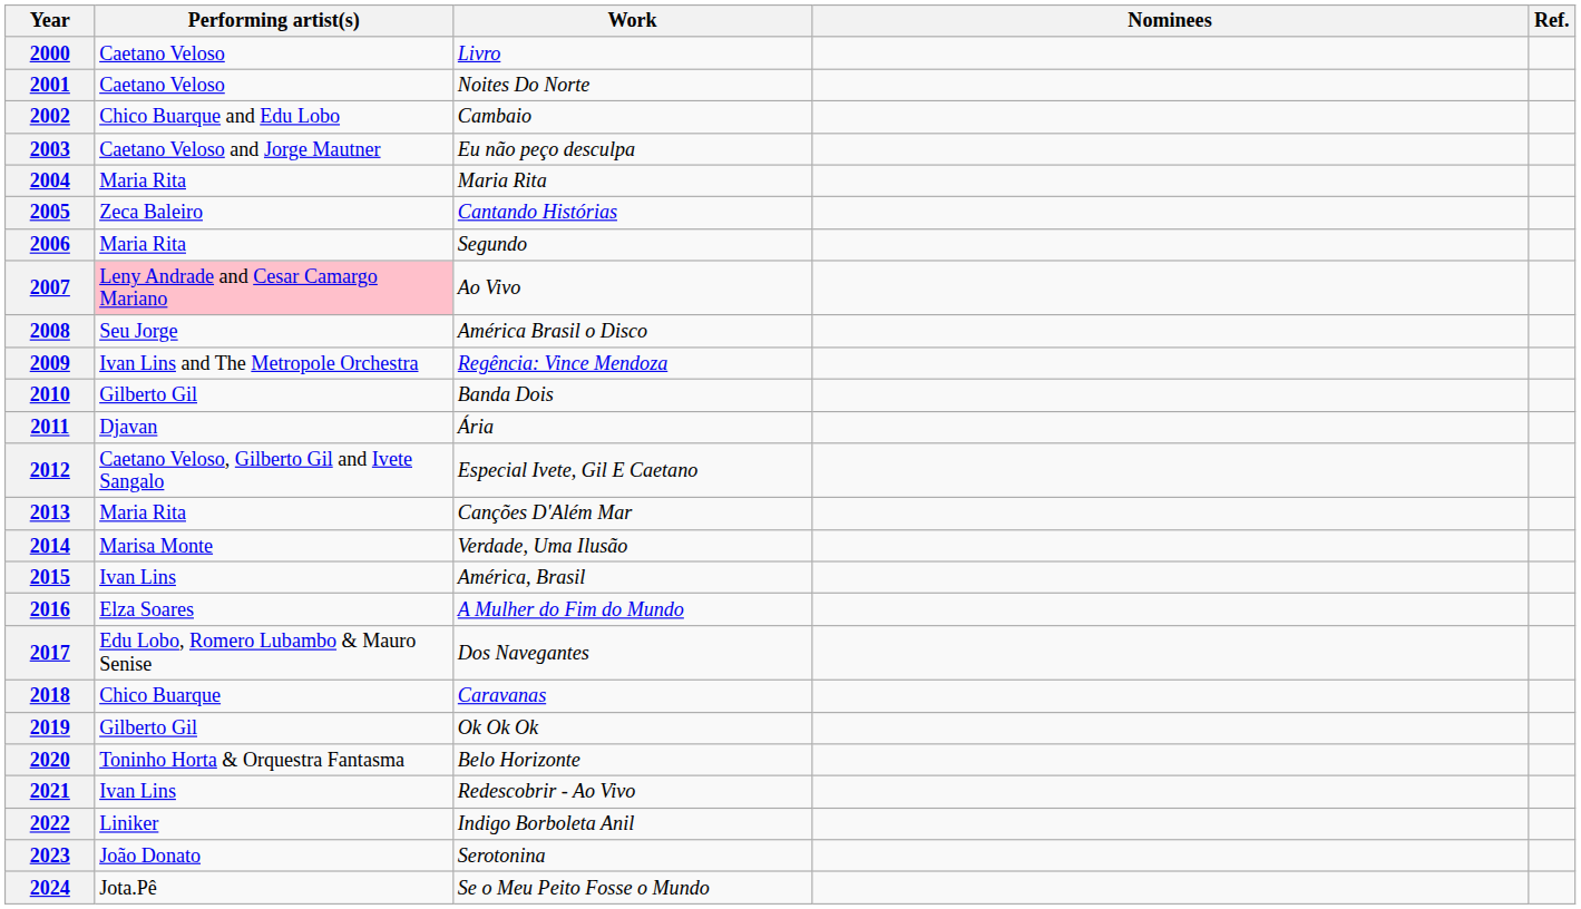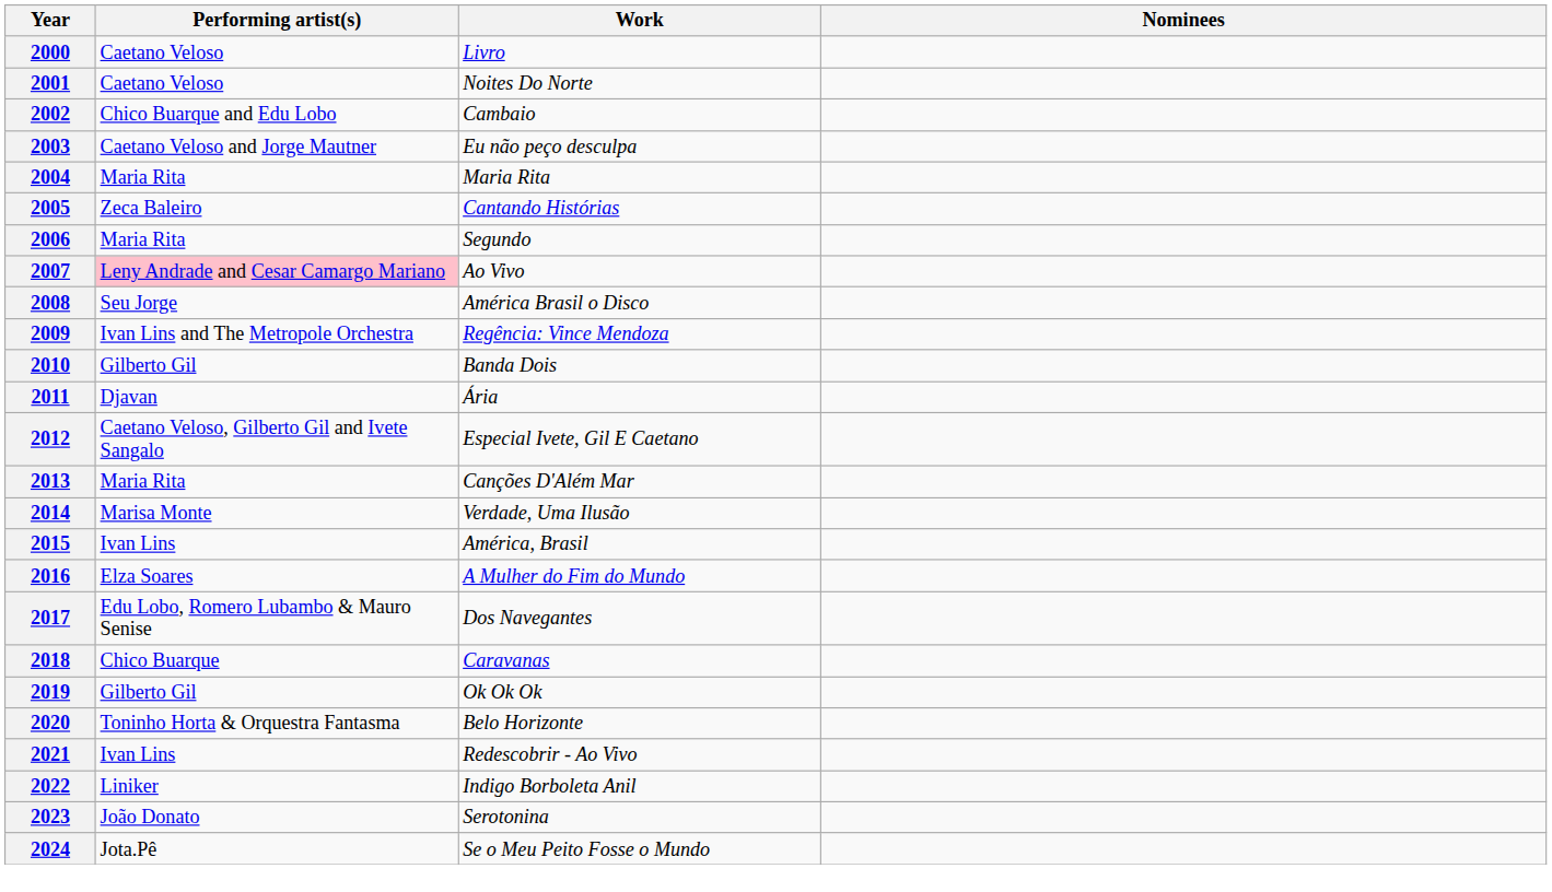- column: Ref.
